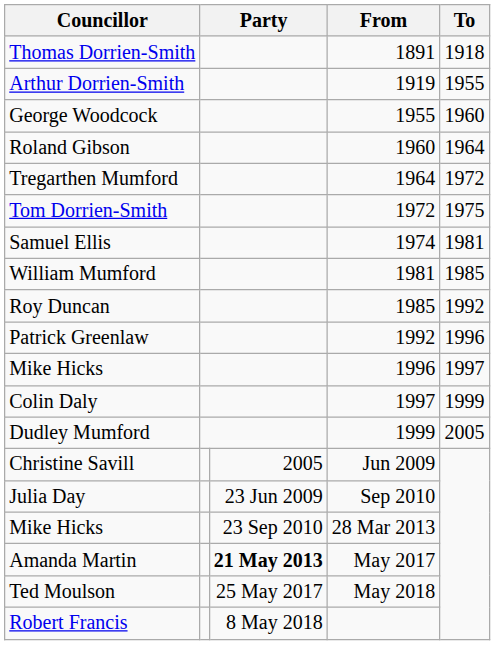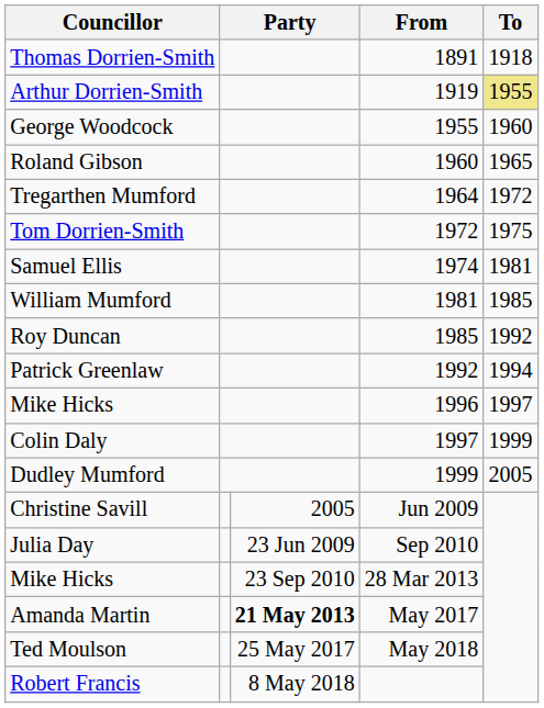Arthur Dorrien-Smith | To: no background -> khaki background
Roland Gibson | To: 1964 -> 1965
Patrick Greenlaw | To: 1996 -> 1994
